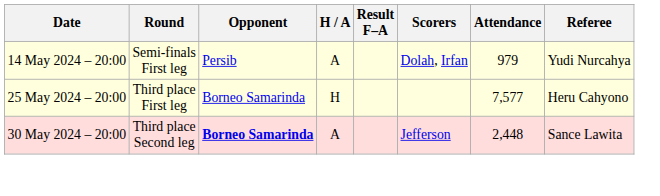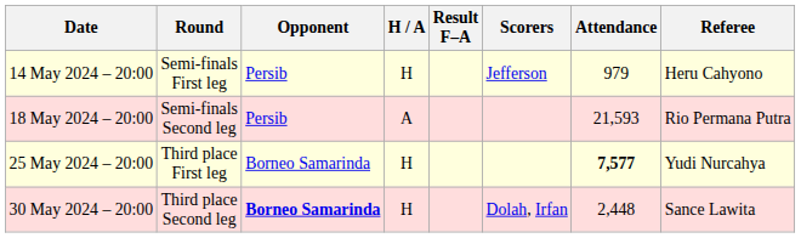14 May 2024 – 20:00 | H / A: A -> H
14 May 2024 – 20:00 | Scorers: Dolah, Irfan -> Jefferson
14 May 2024 – 20:00 | Referee: Yudi Nurcahya -> Heru Cahyono
+ row: 18 May 2024 – 20:00 | Semi-finals Second leg | Persib | A | 21,593 | Rio Permana Putra
25 May 2024 – 20:00 | Attendance: normal -> bold
25 May 2024 – 20:00 | Referee: Heru Cahyono -> Yudi Nurcahya
30 May 2024 – 20:00 | H / A: A -> H
30 May 2024 – 20:00 | Scorers: Jefferson -> Dolah, Irfan
